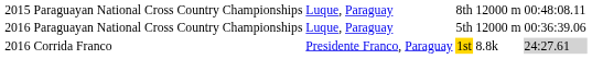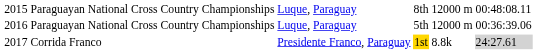Corrida Franco | column 1: 2016 -> 2017
